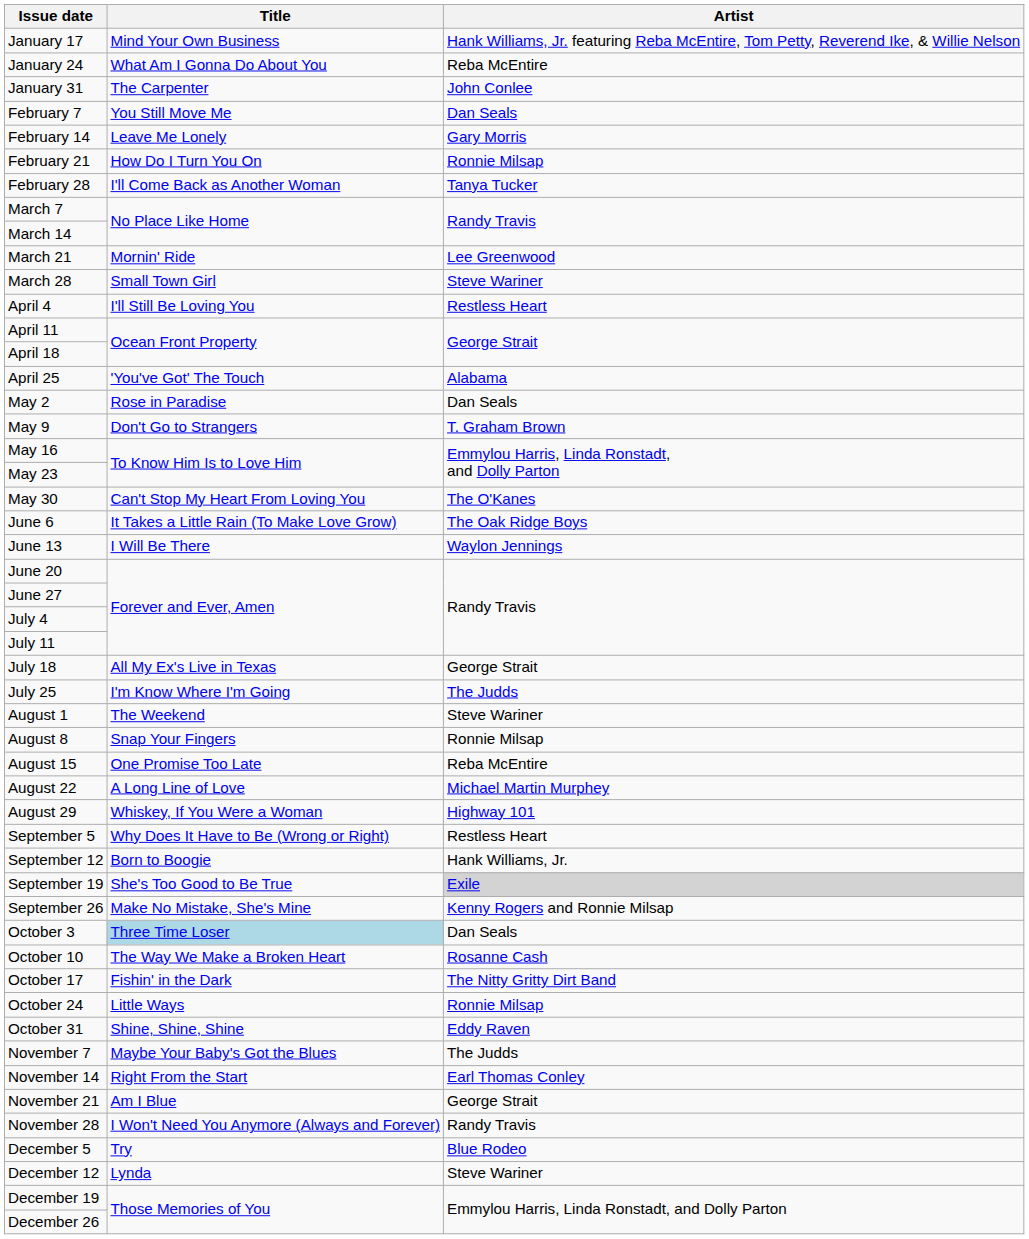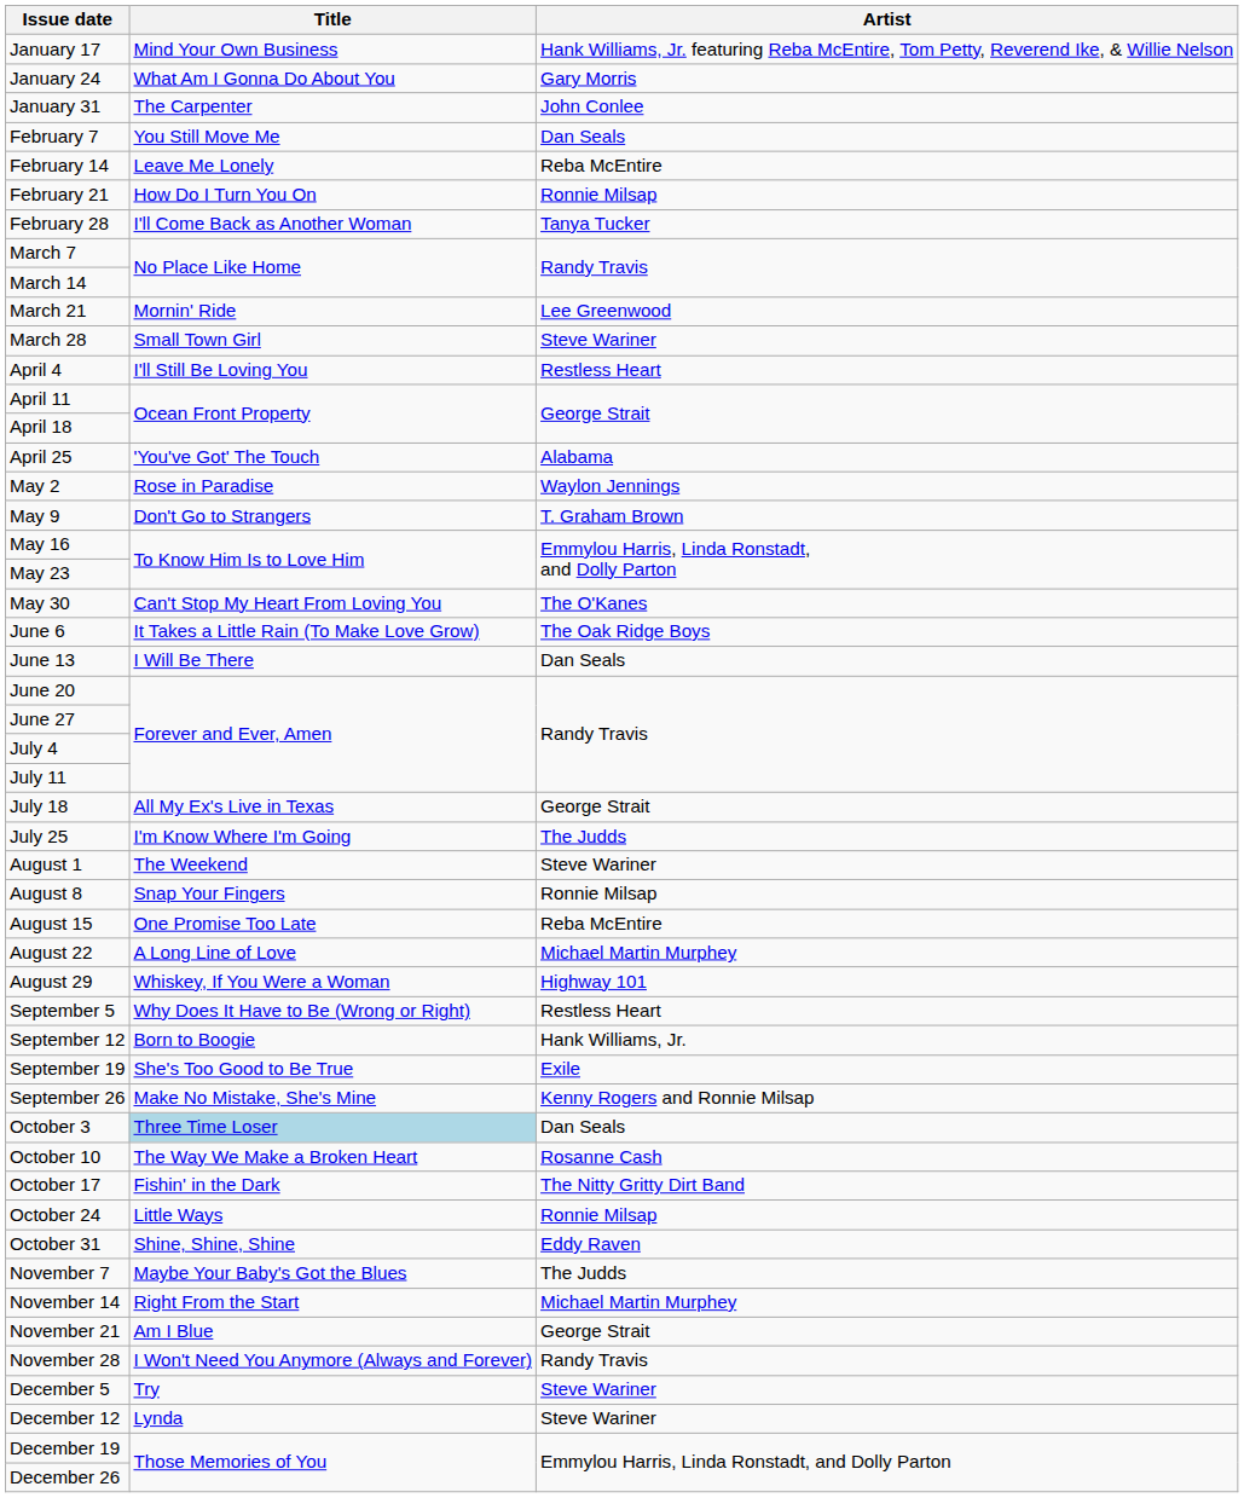January 24 | Artist: Reba McEntire -> Gary Morris
February 14 | Artist: Gary Morris -> Reba McEntire
May 2 | Artist: Dan Seals -> Waylon Jennings
June 13 | Artist: Waylon Jennings -> Dan Seals
September 19 | Artist: lightgrey background -> no background
November 14 | Artist: Earl Thomas Conley -> Michael Martin Murphey
December 5 | Artist: Blue Rodeo -> Steve Wariner
